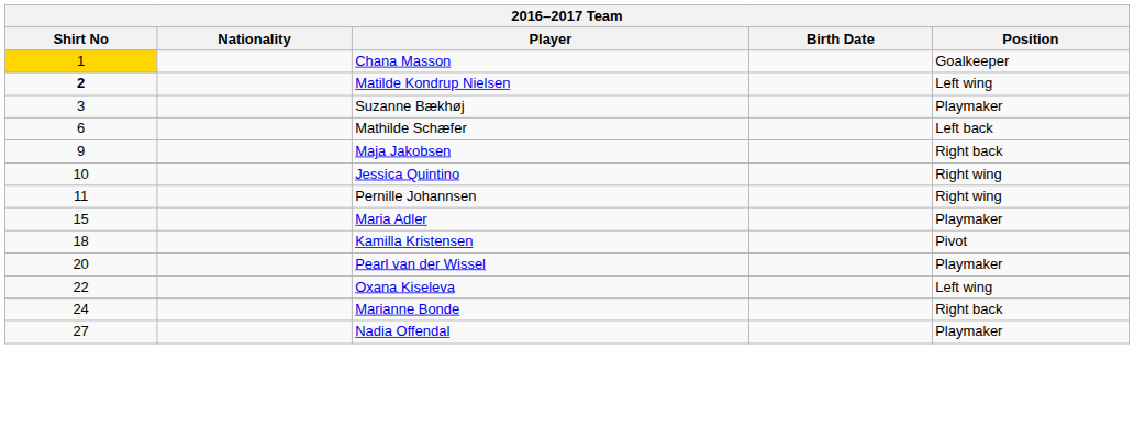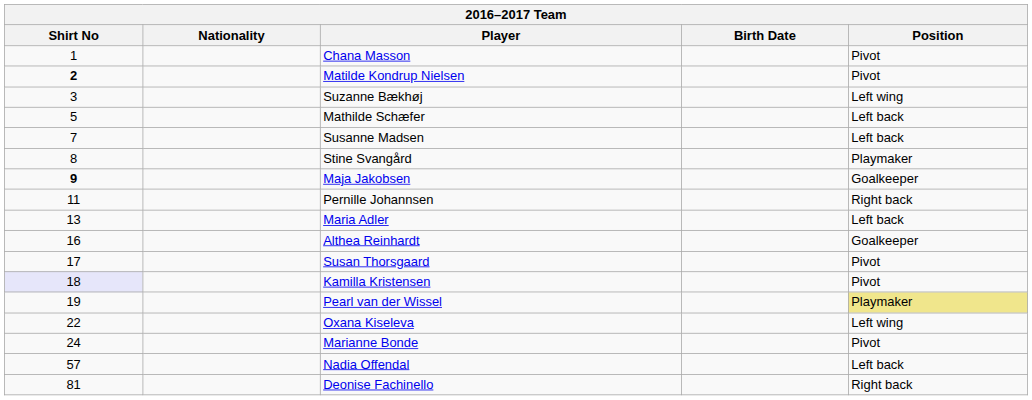Chana Masson | Shirt No: gold background -> no background
Chana Masson | Position: Goalkeeper -> Pivot
Matilde Kondrup Nielsen | Position: Left wing -> Pivot
Suzanne Bækhøj | Position: Playmaker -> Left wing
Mathilde Schæfer | Shirt No: 6 -> 5
+ row: 7 | Susanne Madsen | Left back
+ row: 8 | Stine Svangård | Playmaker
Maja Jakobsen | Shirt No: normal -> bold
Maja Jakobsen | Position: Right back -> Goalkeeper
- row: 10 | Jessica Quintino | Right wing
Pernille Johannsen | Position: Right wing -> Right back
Maria Adler | Shirt No: 15 -> 13
Maria Adler | Position: Playmaker -> Left back
+ row: 16 | Althea Reinhardt | Goalkeeper
+ row: 17 | Susan Thorsgaard | Pivot
Kamilla Kristensen | Shirt No: no background -> lavender background
Pearl van der Wissel | Shirt No: 20 -> 19
Pearl van der Wissel | Position: no background -> khaki background
Marianne Bonde | Position: Right back -> Pivot
Nadia Offendal | Shirt No: 27 -> 57
Nadia Offendal | Position: Playmaker -> Left back
+ row: 81 | Deonise Fachinello | Right back
